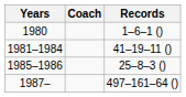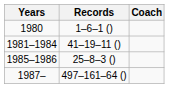columns swapped: Coach <-> Records
